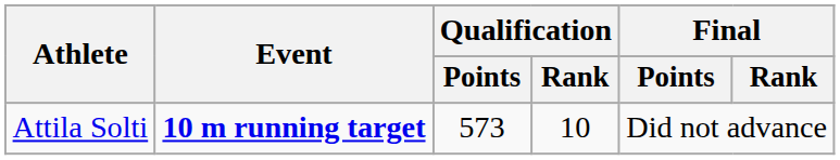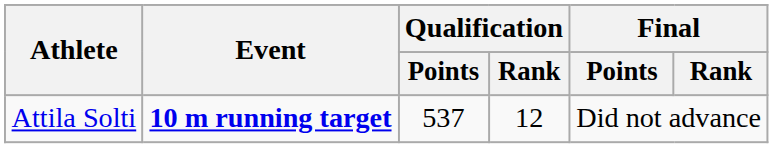Attila Solti | Qualification / Points: 573 -> 537
Attila Solti | Qualification / Rank: 10 -> 12
